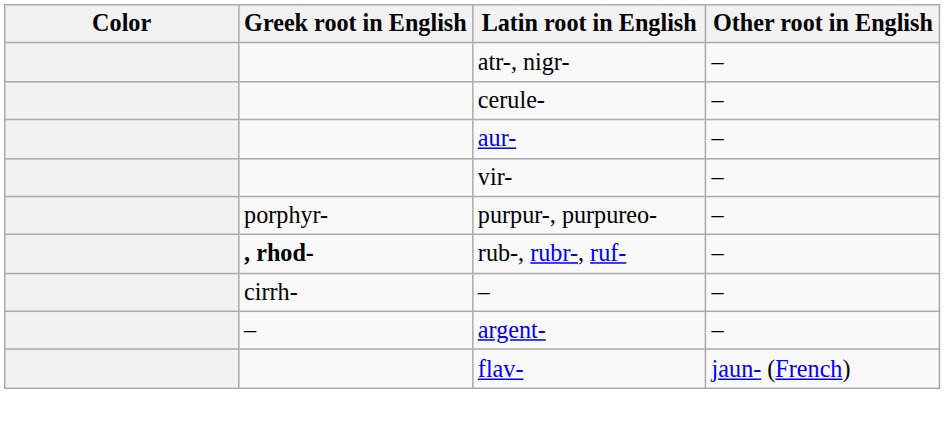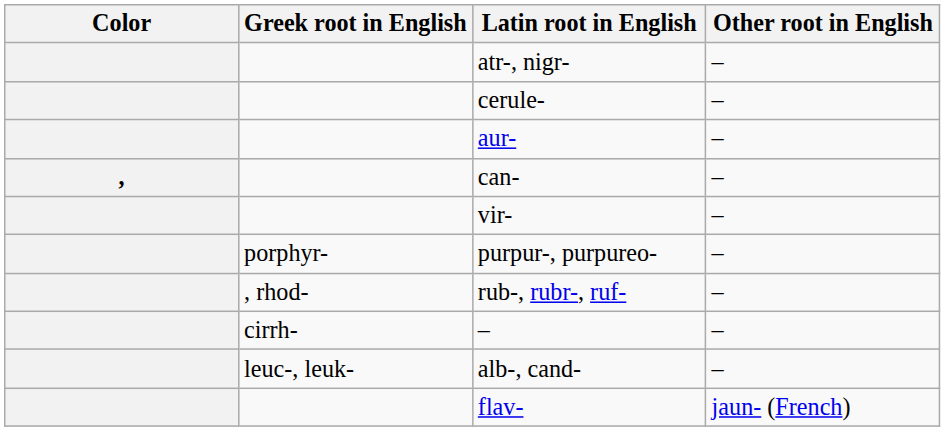+ row: , | can- | –
rub-, rubr-, ruf- | Greek root in English: bold -> normal
- row: – | argent- | –
+ row: leuc-, leuk- | alb-, cand- | –
